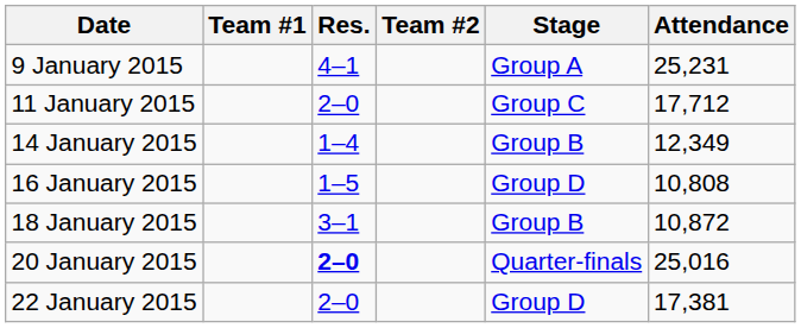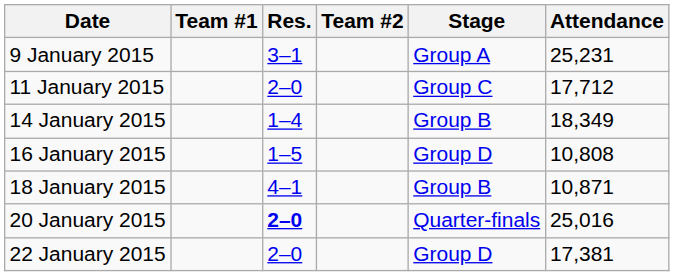9 January 2015 | Res.: 4–1 -> 3–1
14 January 2015 | Attendance: 12,349 -> 18,349
18 January 2015 | Res.: 3–1 -> 4–1
18 January 2015 | Attendance: 10,872 -> 10,871
